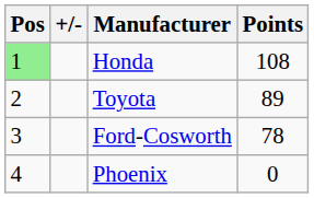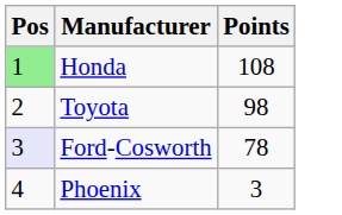- column: +/-
Toyota | Points: 89 -> 98
Ford-Cosworth | Pos: no background -> lavender background
Phoenix | Points: 0 -> 3
